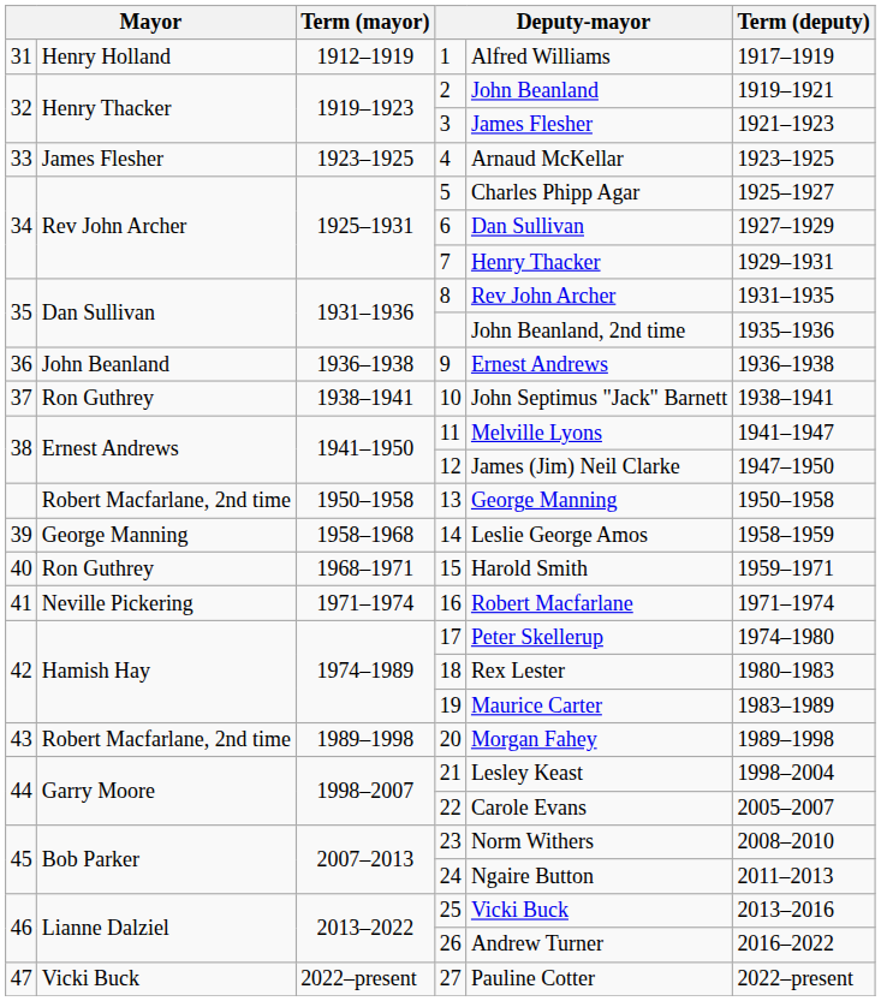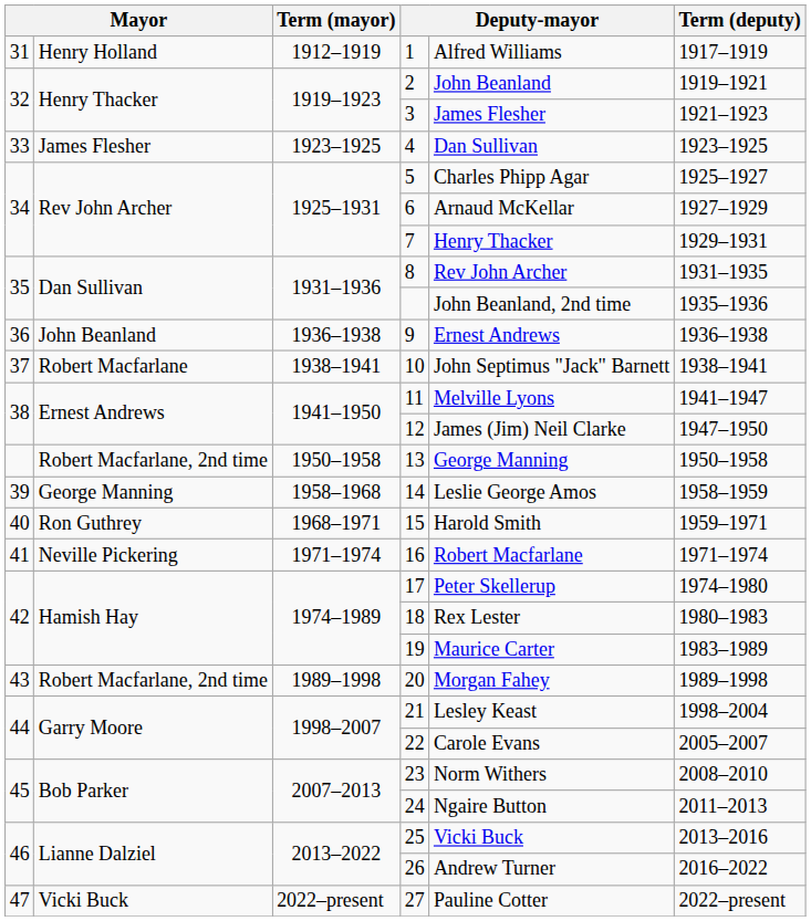4 | column 5: Arnaud McKellar -> Dan Sullivan
6 | column 5: Dan Sullivan -> Arnaud McKellar
10 | column 2: Ron Guthrey -> Robert Macfarlane
